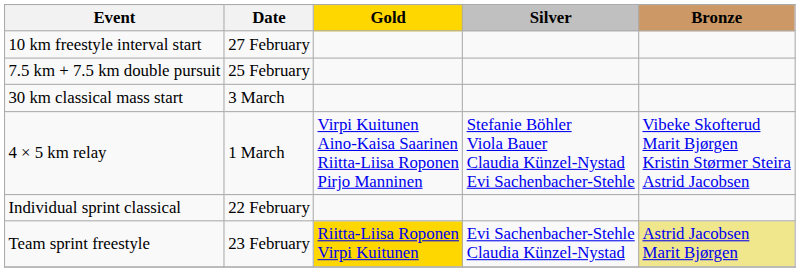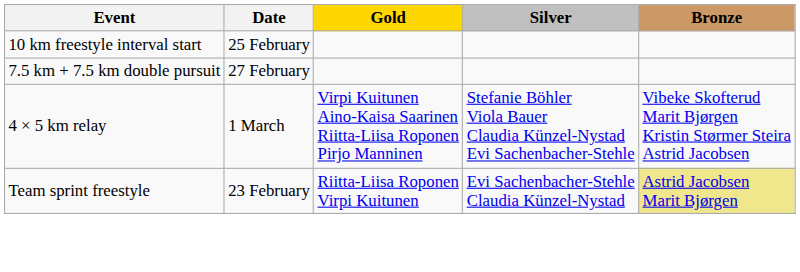10 km freestyle interval start | Date: 27 February -> 25 February
7.5 km + 7.5 km double pursuit | Date: 25 February -> 27 February
- row: 30 km classical mass start | 3 March
- row: Individual sprint classical | 22 February
Team sprint freestyle | Gold: gold background -> no background
